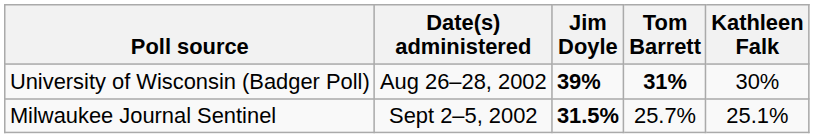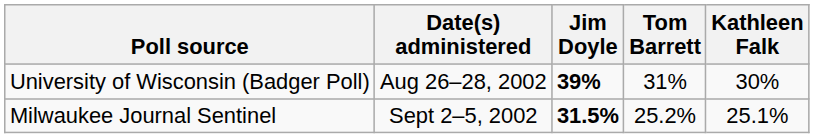University of Wisconsin (Badger Poll) | Tom Barrett: bold -> normal
Milwaukee Journal Sentinel | Tom Barrett: 25.7% -> 25.2%
